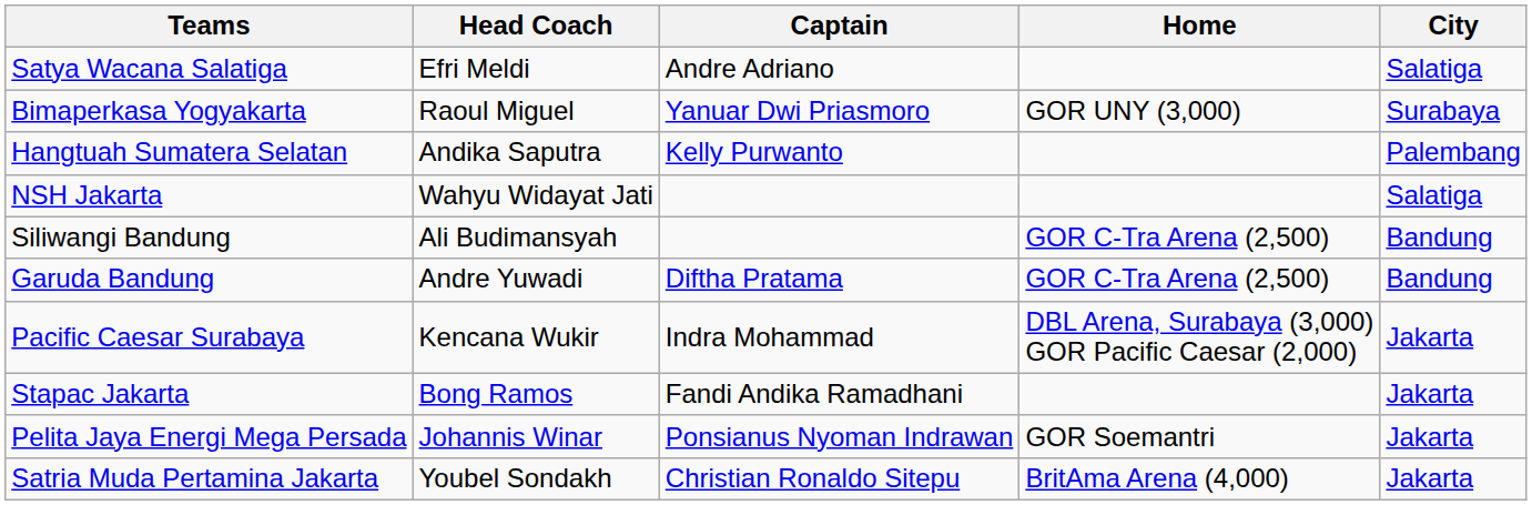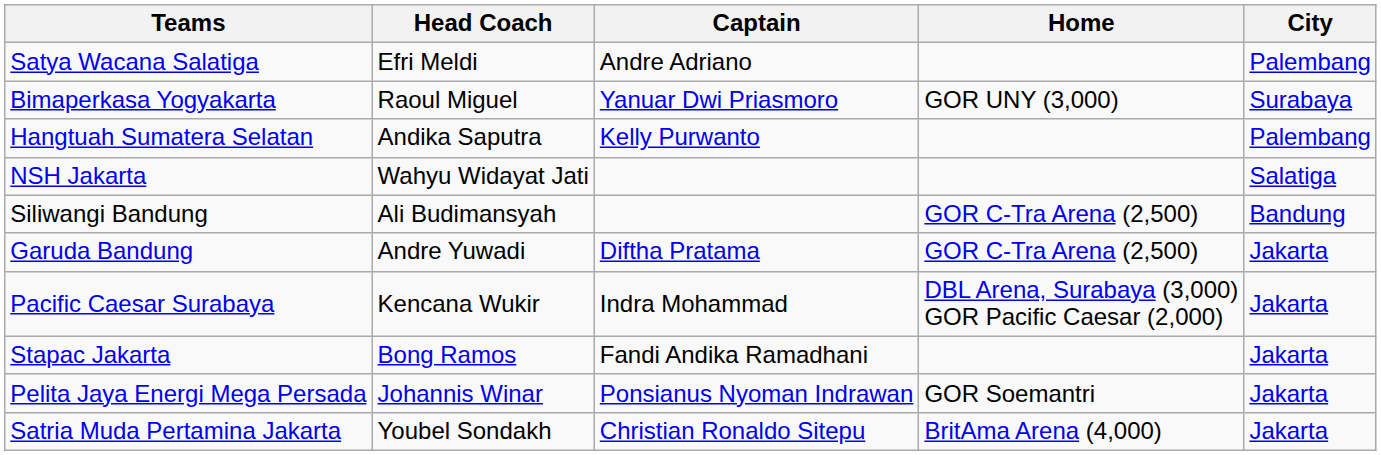Satya Wacana Salatiga | City: Salatiga -> Palembang
Garuda Bandung | City: Bandung -> Jakarta
